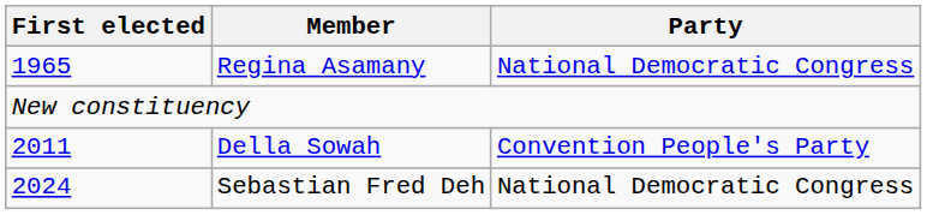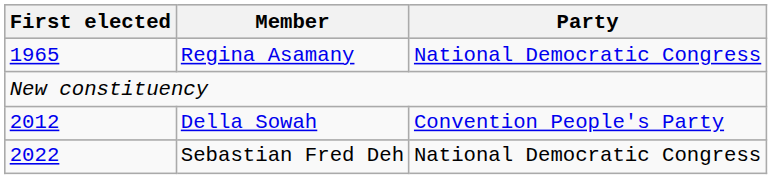Della Sowah | First elected: 2011 -> 2012
Sebastian Fred Deh | First elected: 2024 -> 2022
